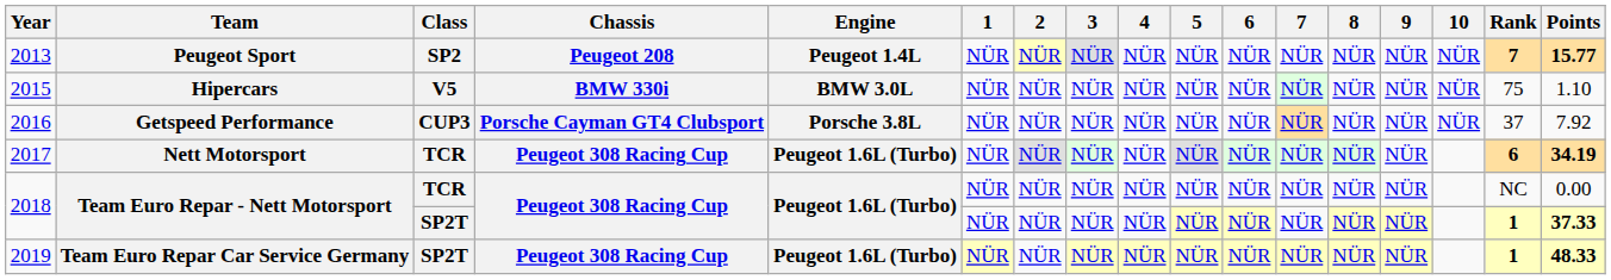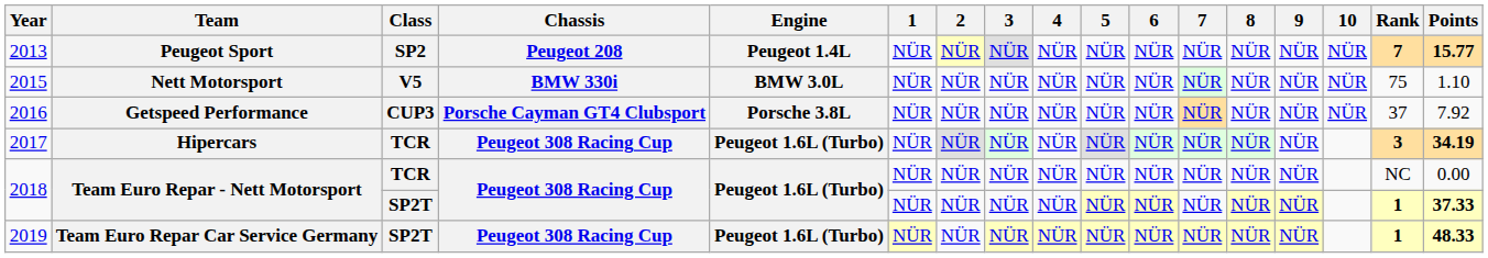2015 | Team: Hipercars -> Nett Motorsport
2017 | Team: Nett Motorsport -> Hipercars
2017 | Rank: 6 -> 3
